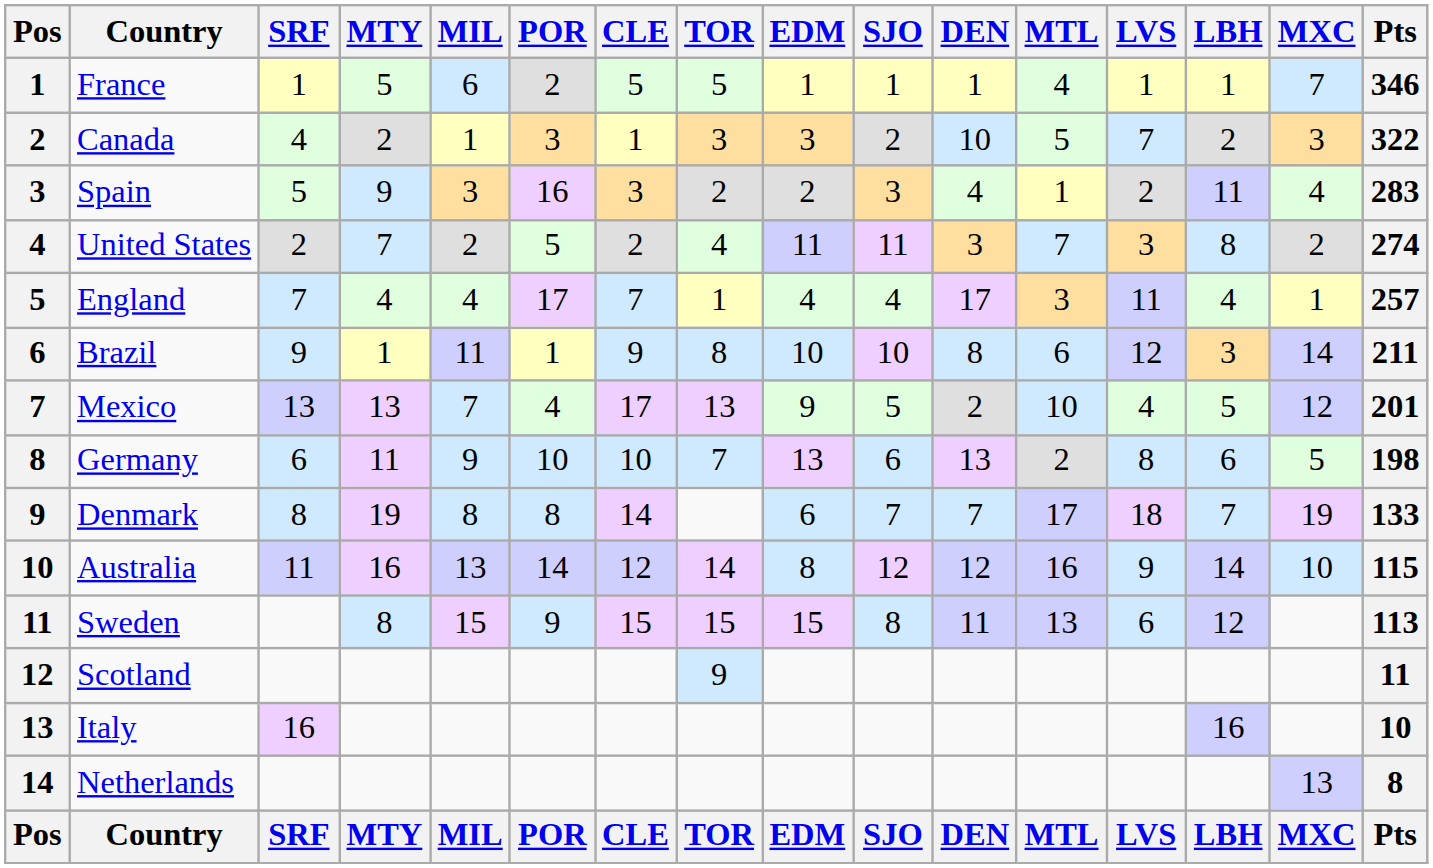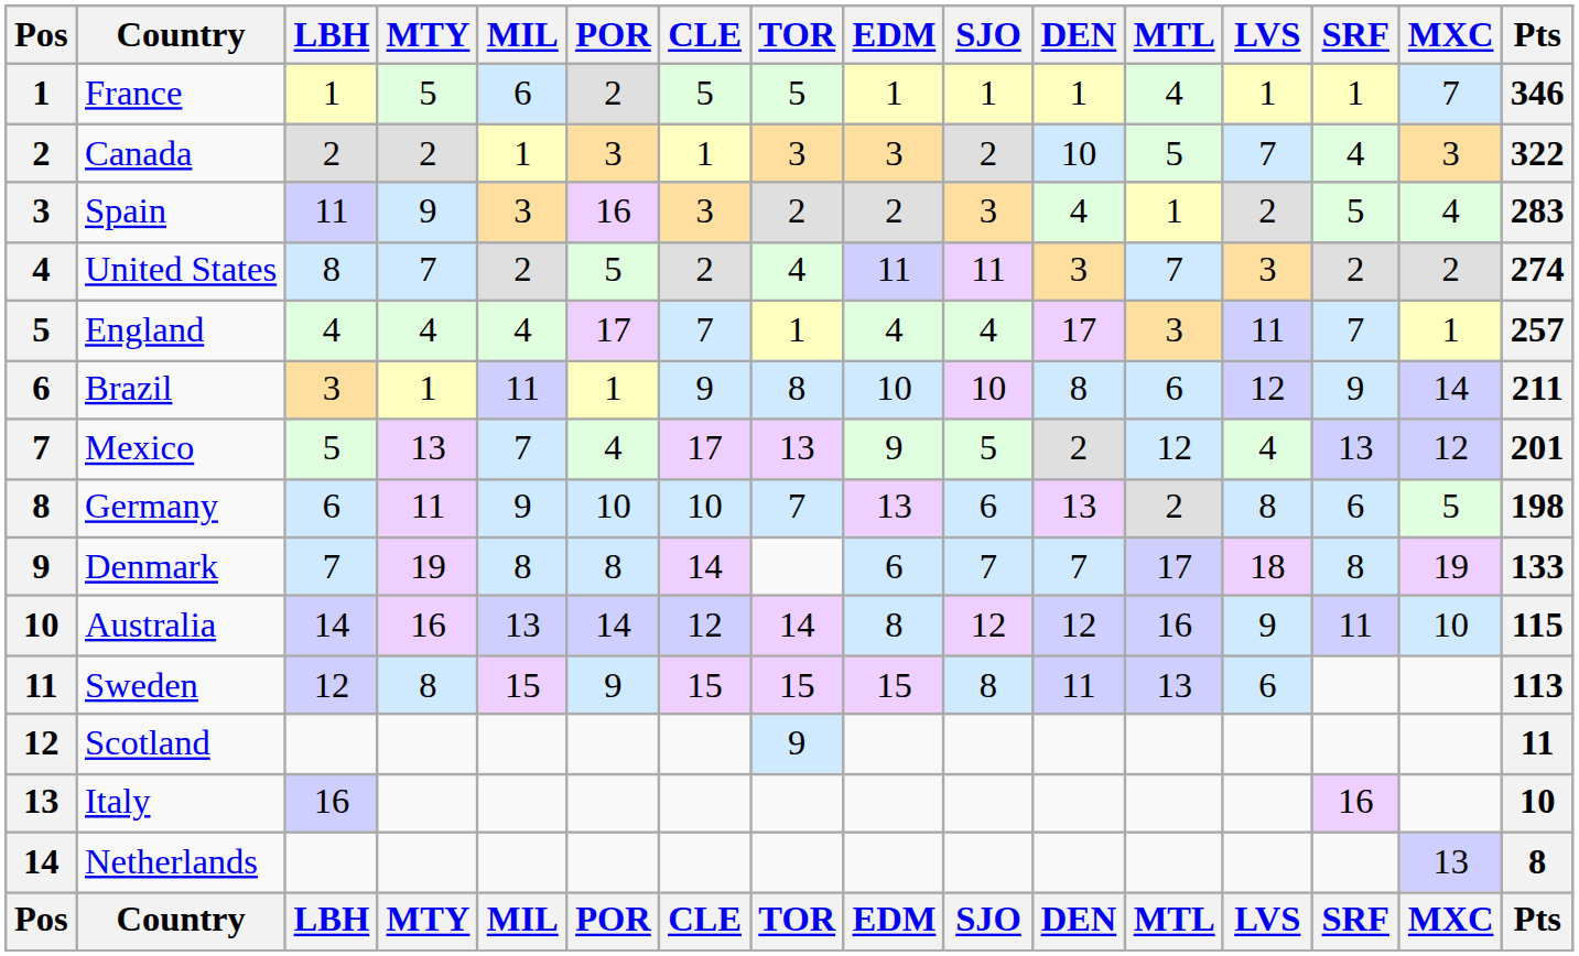columns swapped: LBH <-> SRF
Mexico | MTL: 10 -> 12
